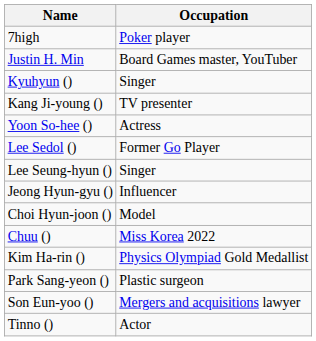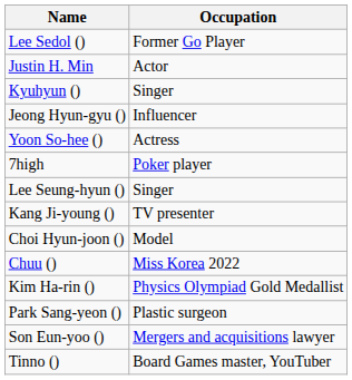rows swapped: Lee Sedol () <-> 7high
Justin H. Min | Occupation: Board Games master, YouTuber -> Actor
rows swapped: Kang Ji-young () <-> Jeong Hyun-gyu ()
Tinno () | Occupation: Actor -> Board Games master, YouTuber
